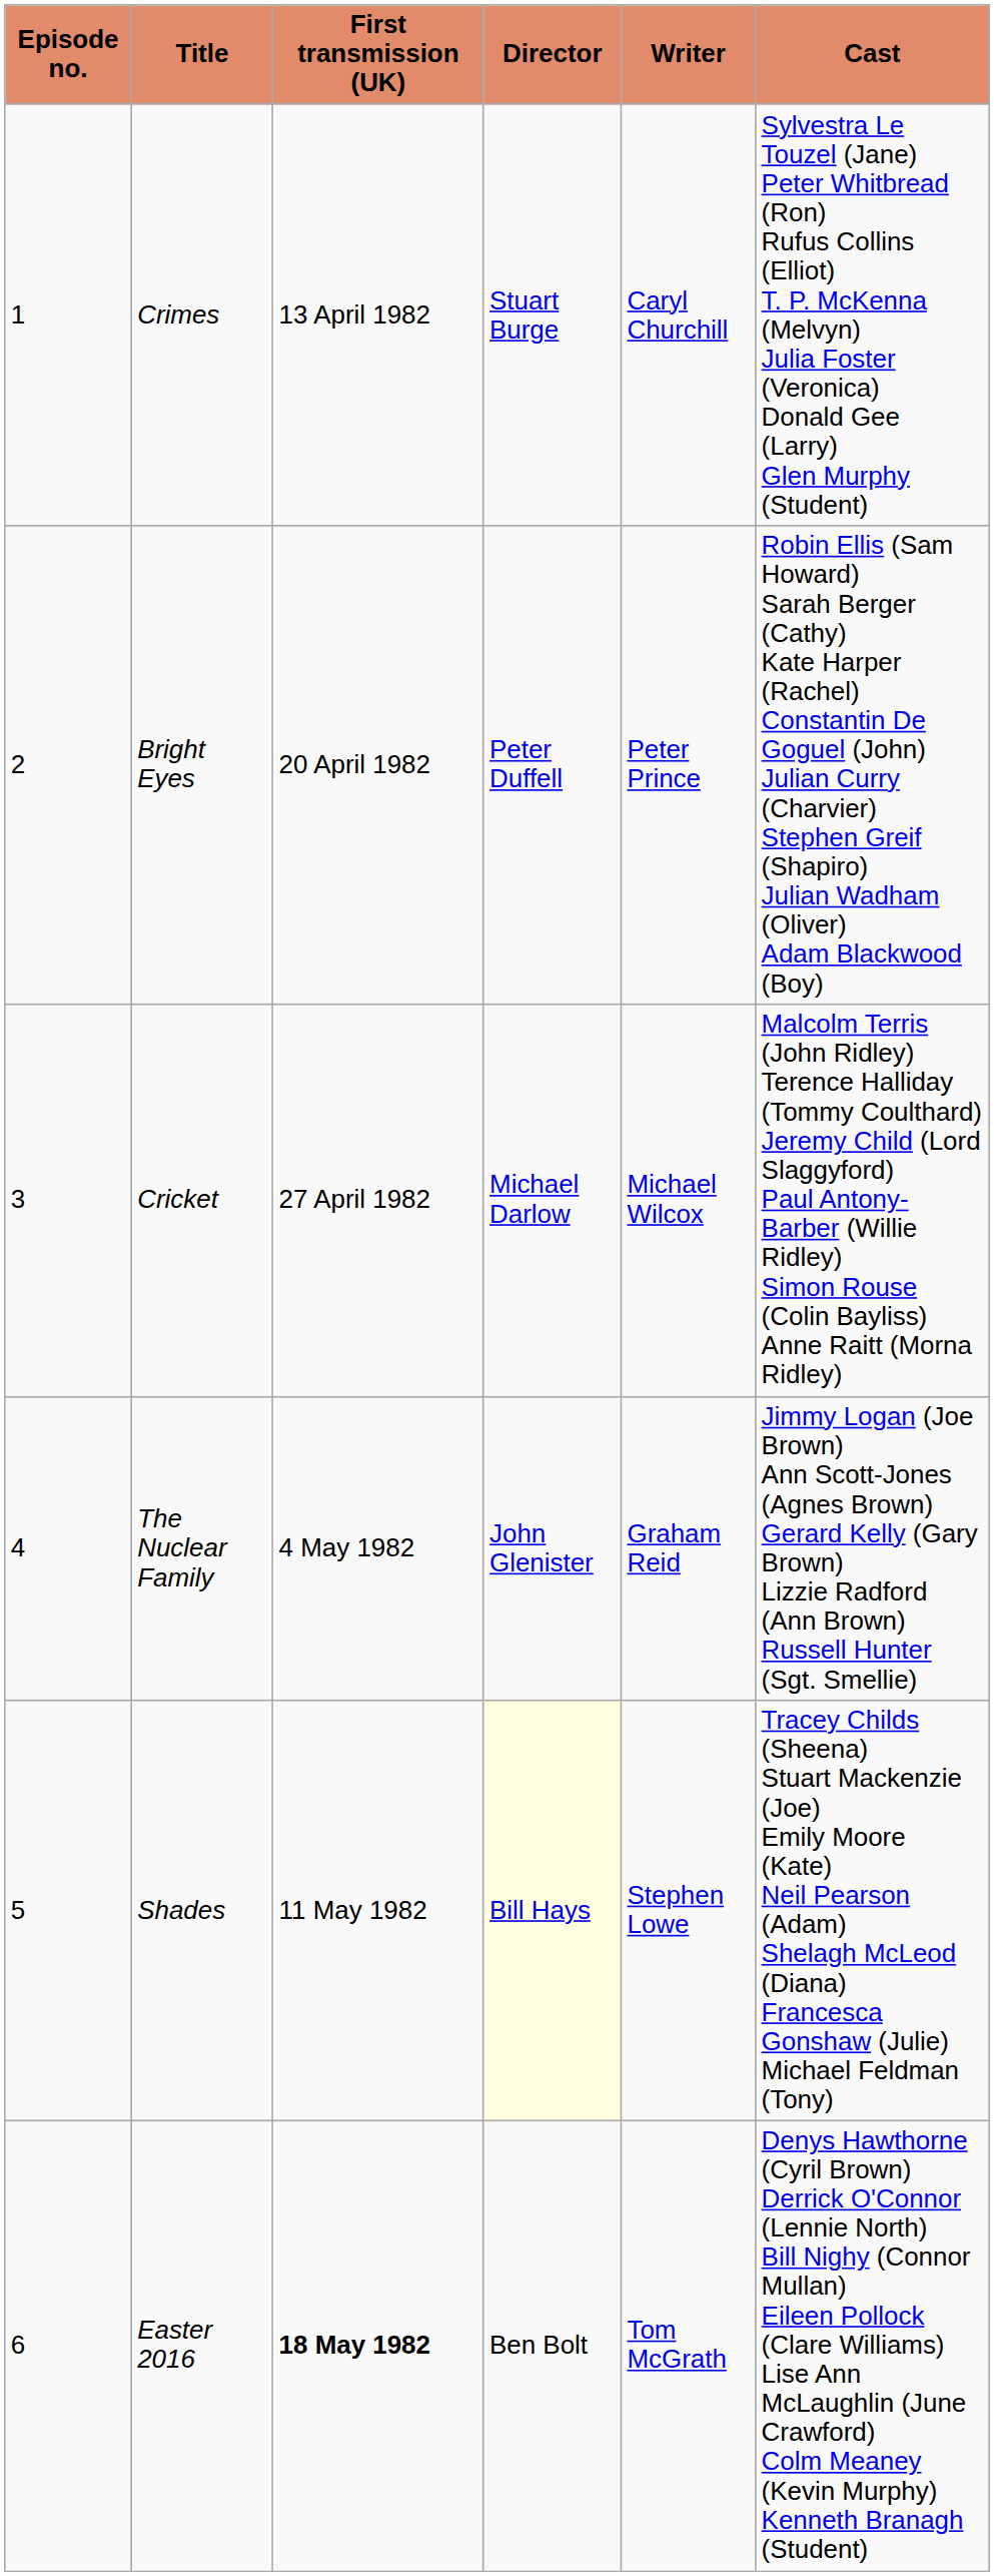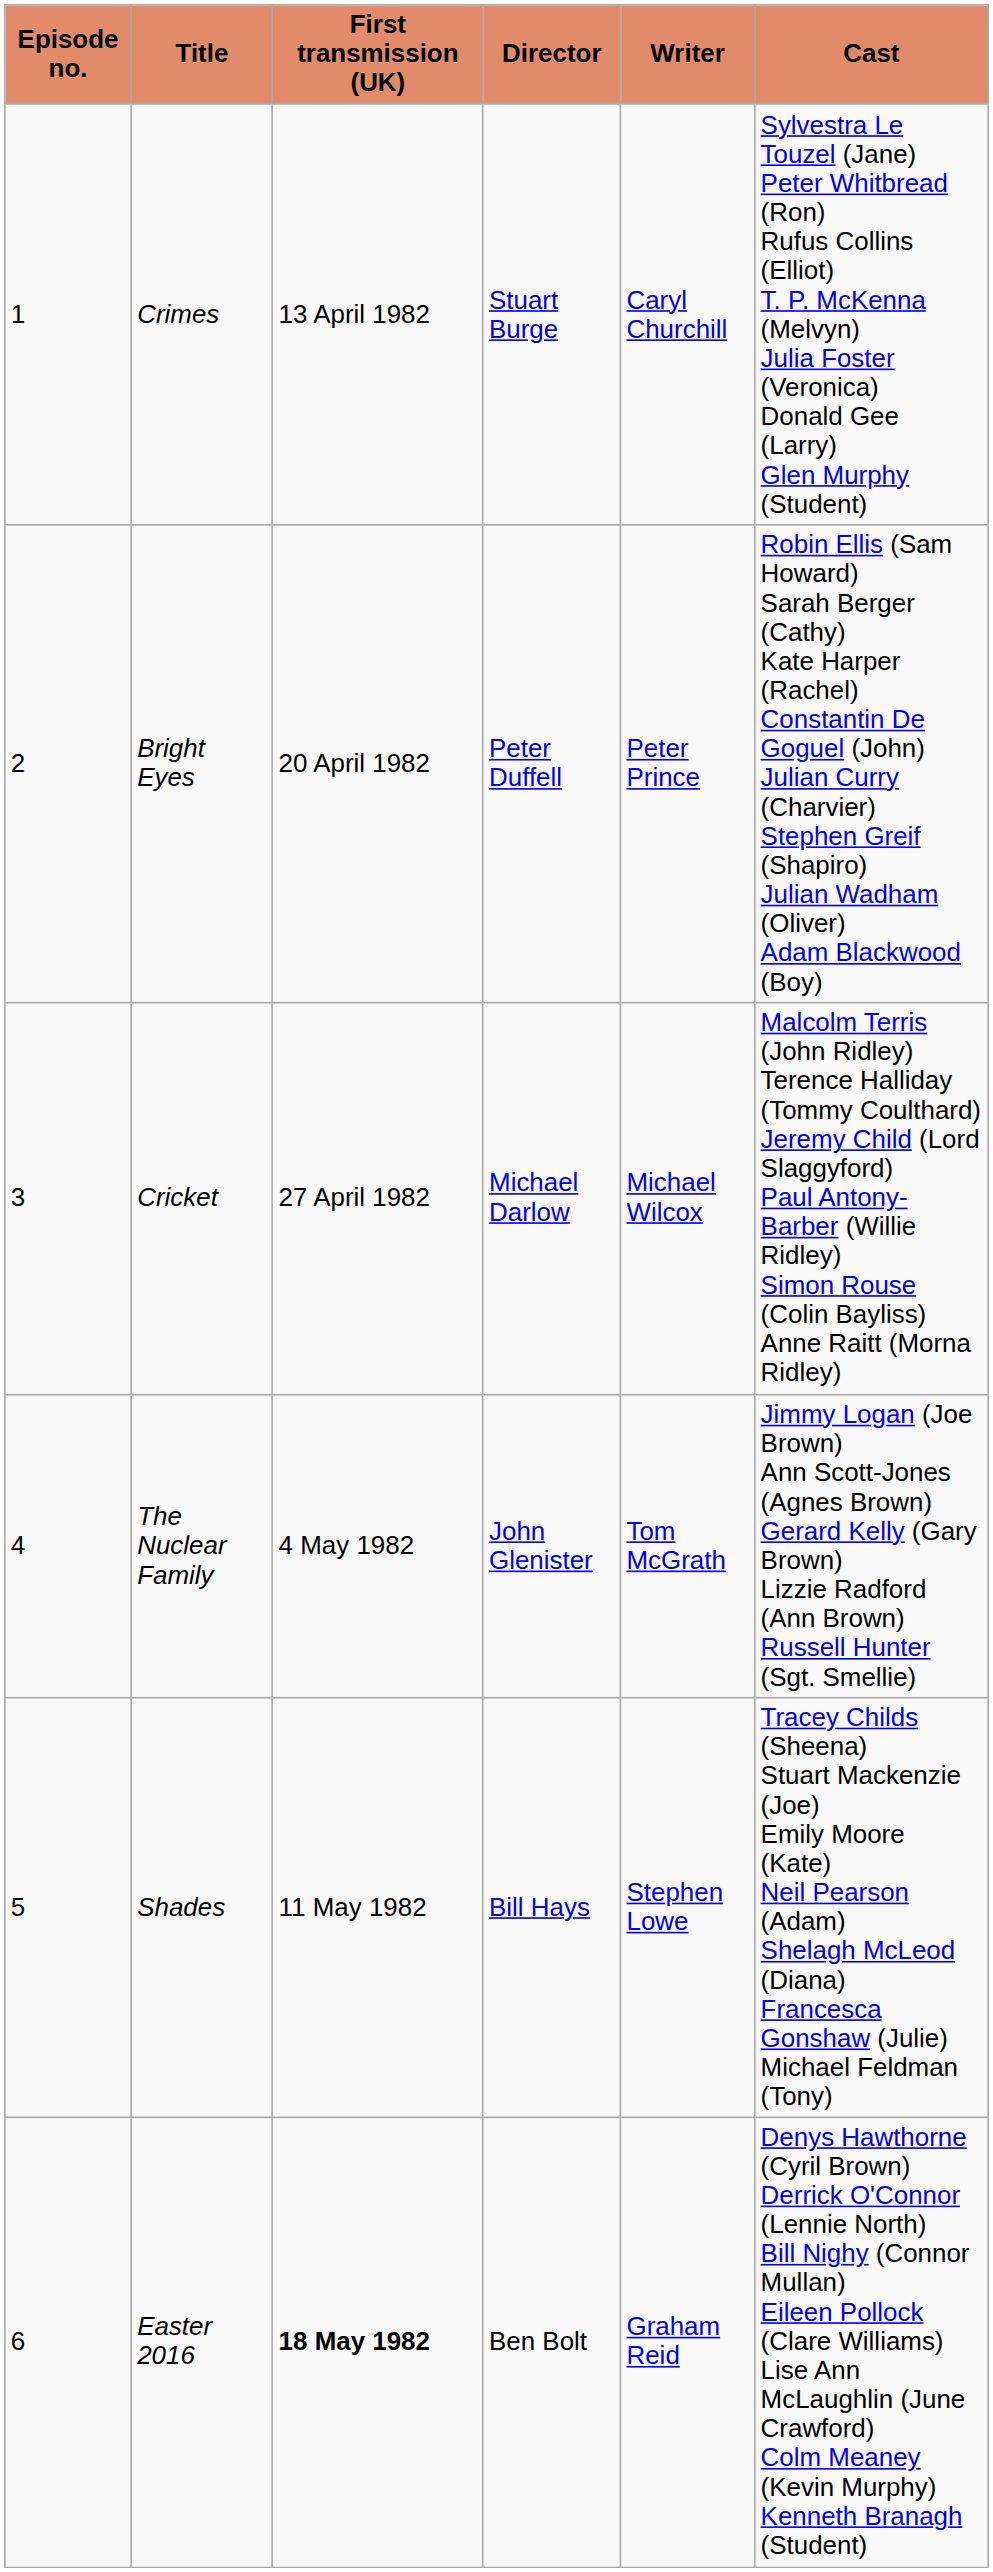The Nuclear Family | Writer: Graham Reid -> Tom McGrath
Shades | Director: lightyellow background -> no background
Easter 2016 | Writer: Tom McGrath -> Graham Reid
